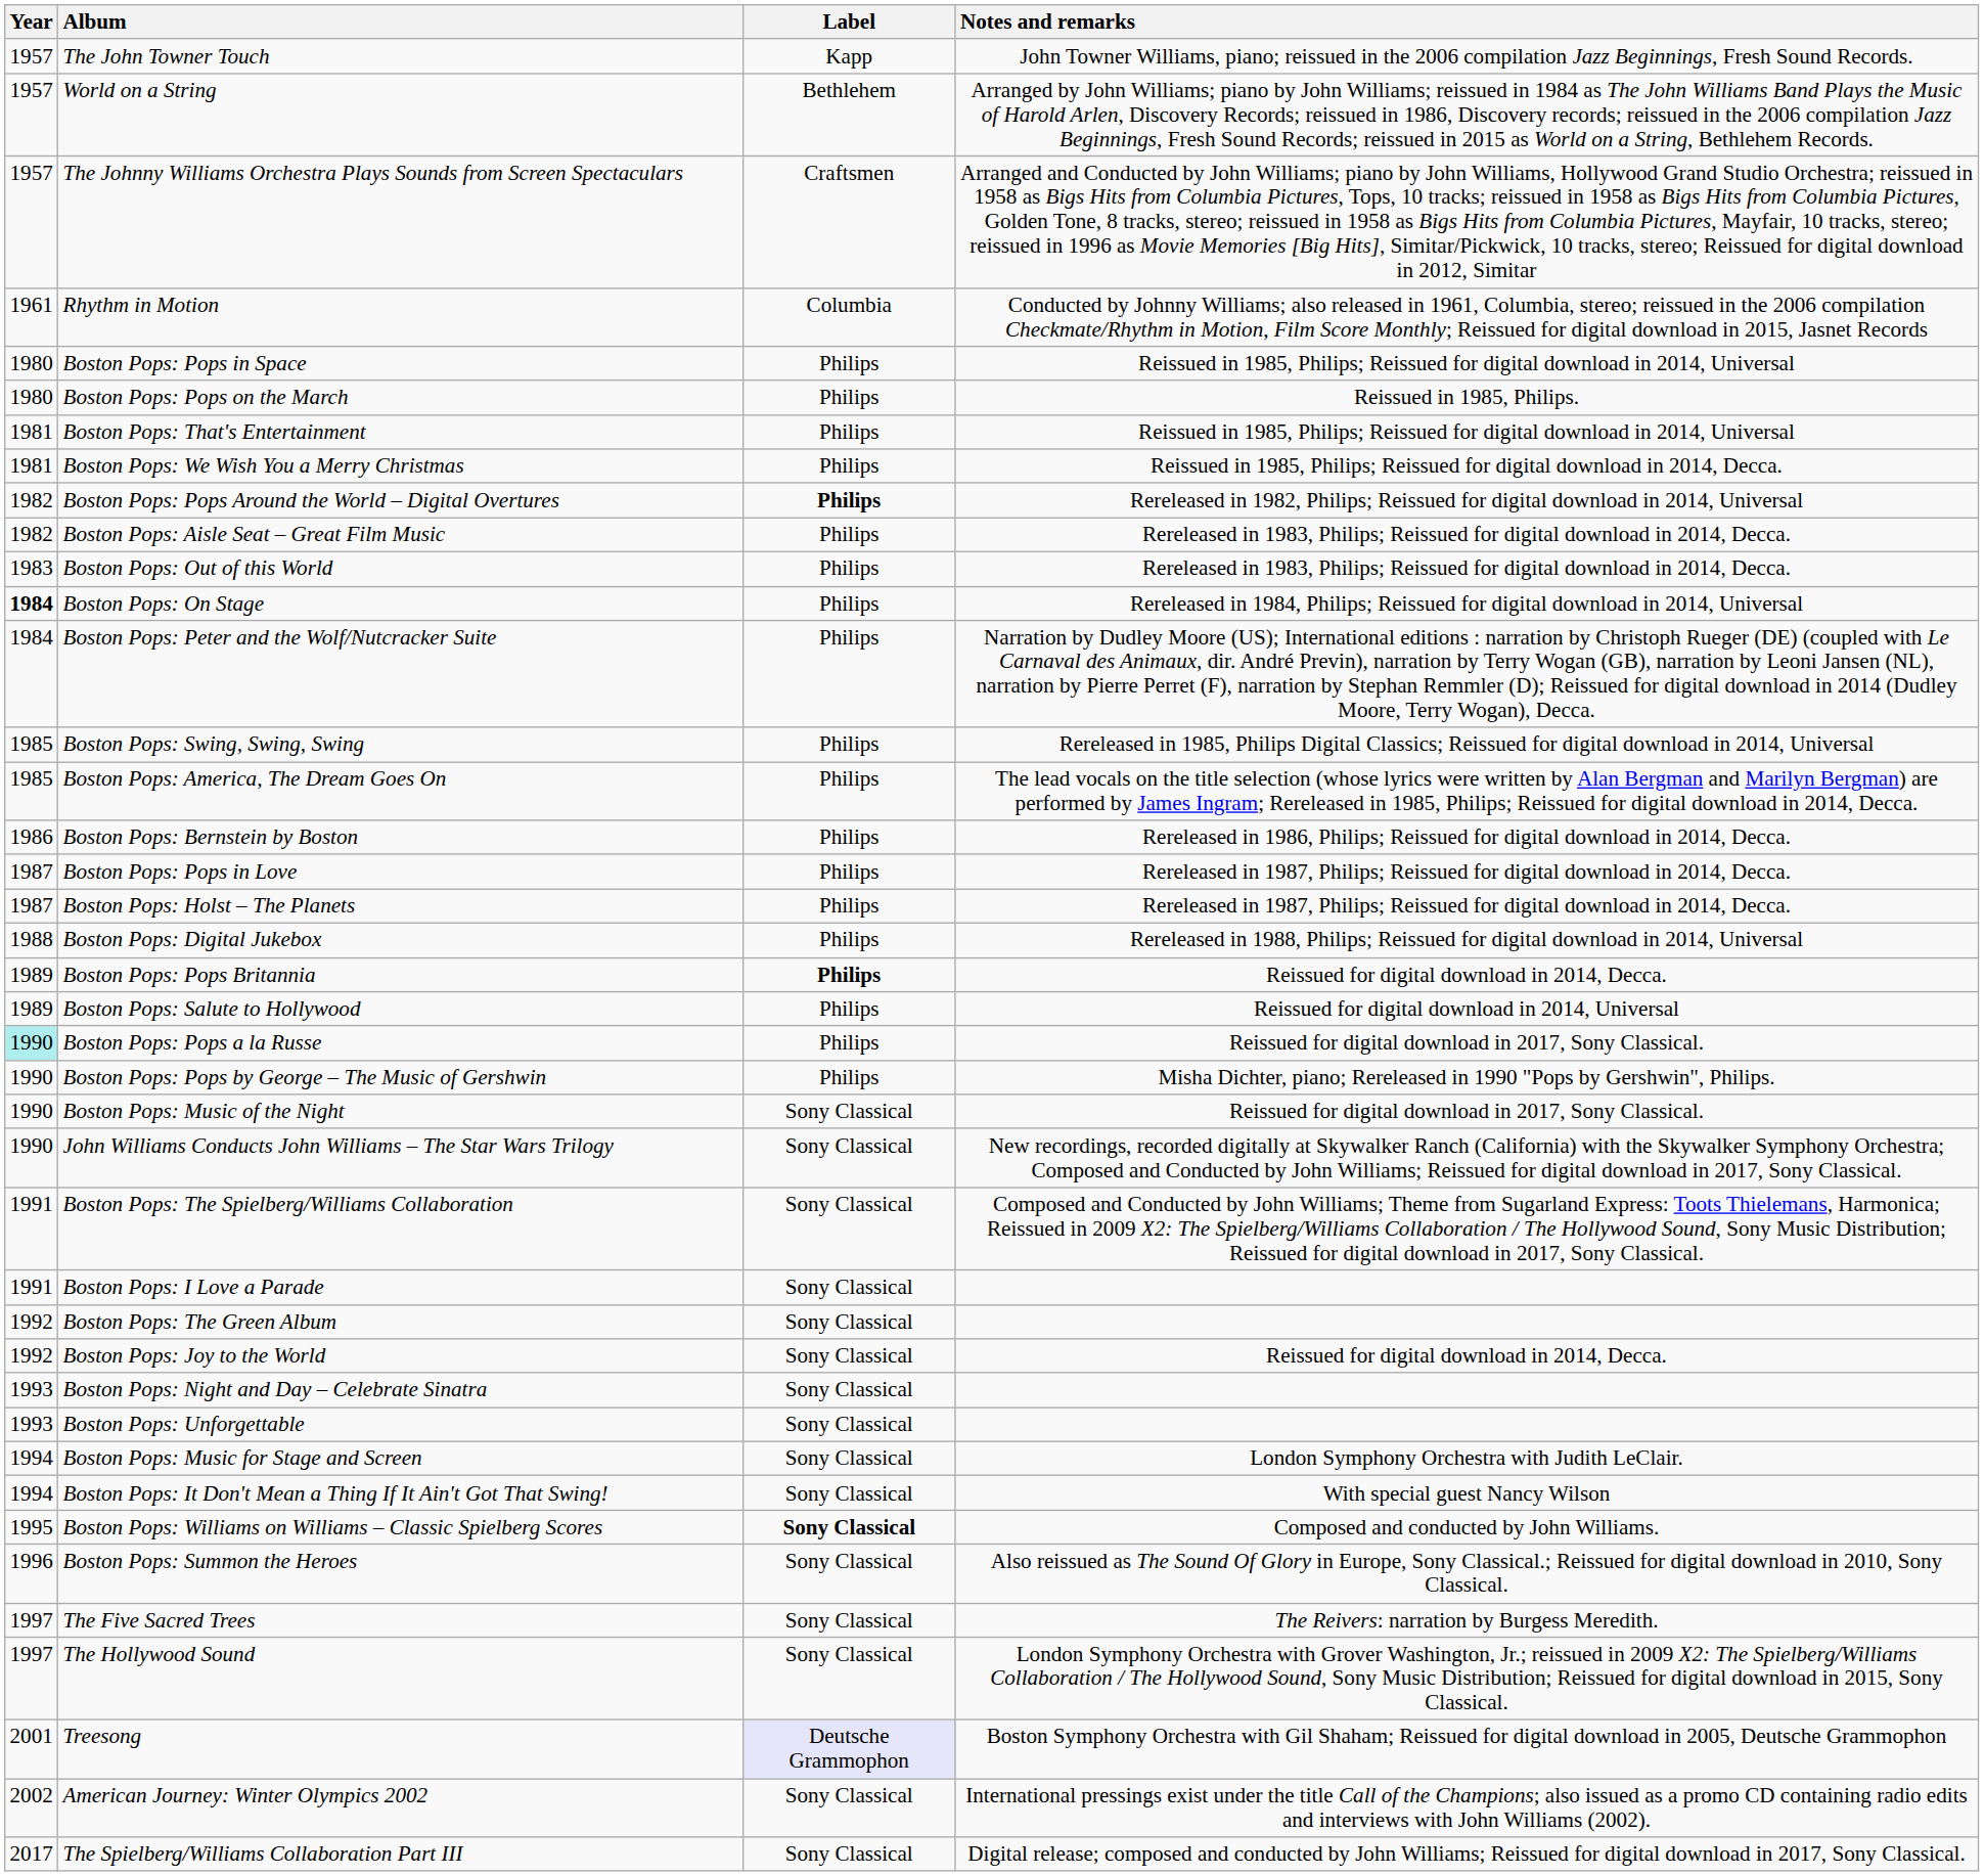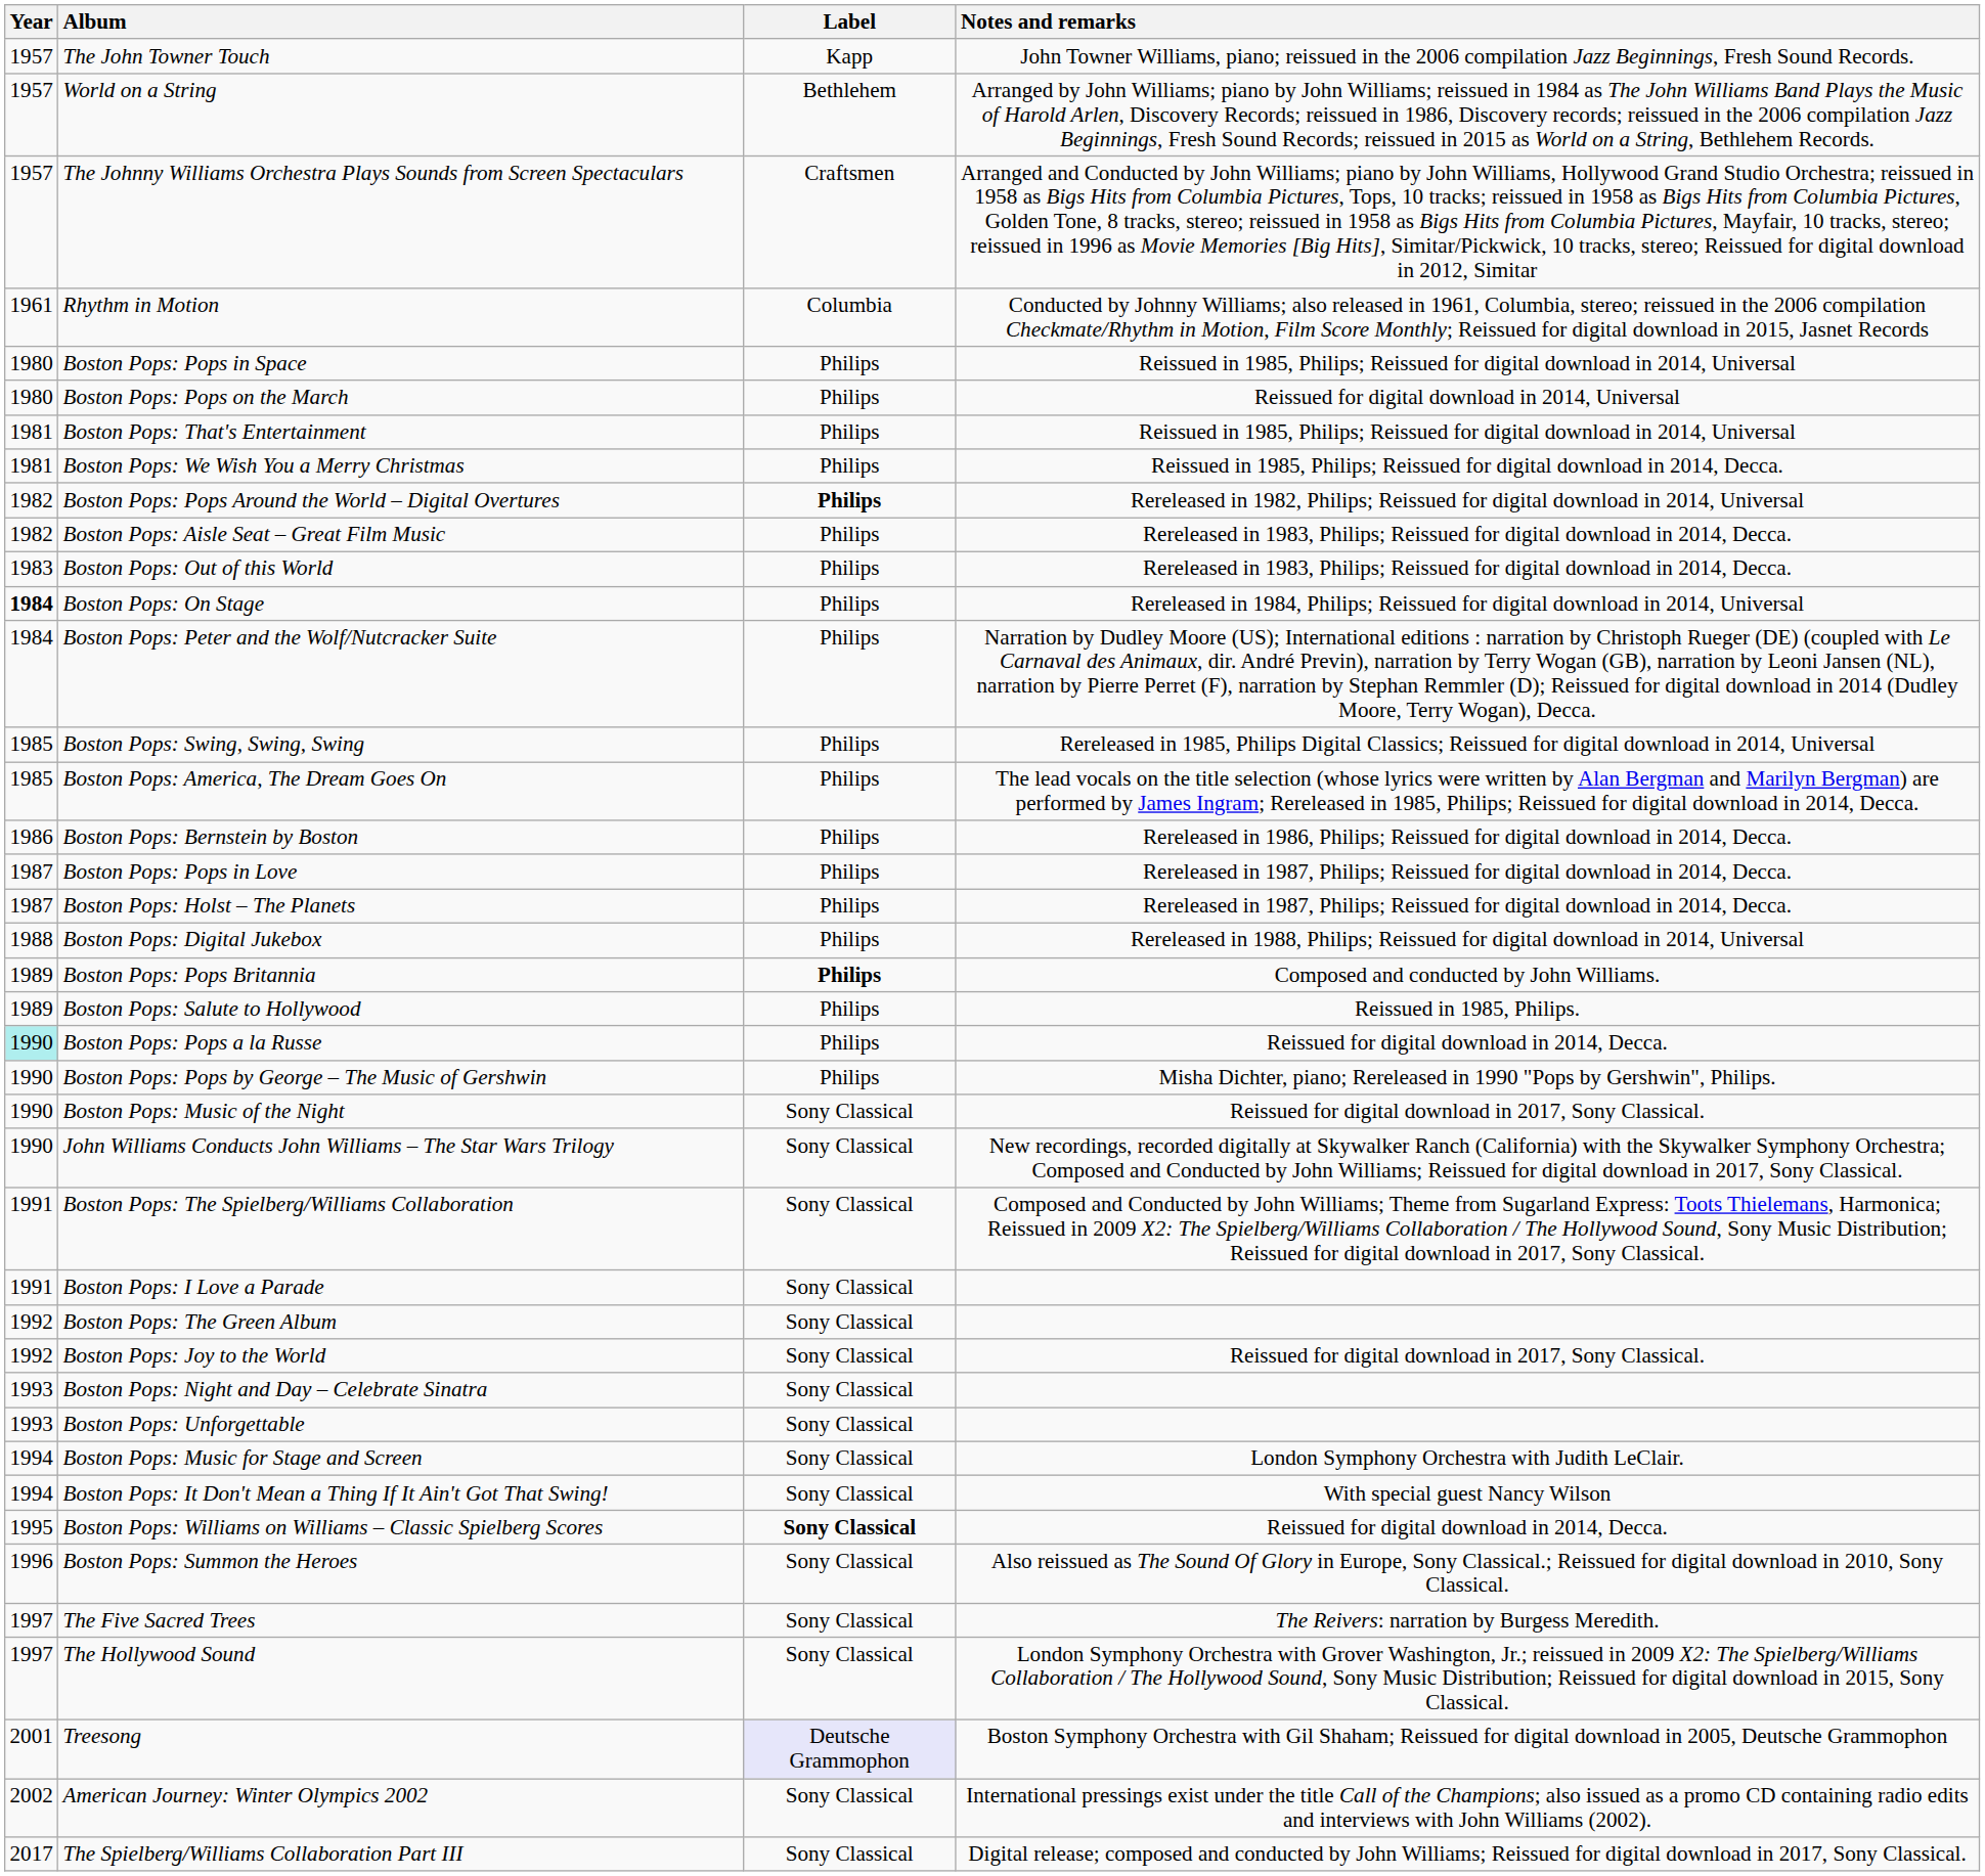Boston Pops: Pops on the March | Notes and remarks: Reissued in 1985, Philips. -> Reissued for digital download in 2014, Universal
Boston Pops: Pops Britannia | Notes and remarks: Reissued for digital download in 2014, Decca. -> Composed and conducted by John Williams.
Boston Pops: Salute to Hollywood | Notes and remarks: Reissued for digital download in 2014, Universal -> Reissued in 1985, Philips.
Boston Pops: Pops a la Russe | Notes and remarks: Reissued for digital download in 2017, Sony Classical. -> Reissued for digital download in 2014, Decca.
Boston Pops: Joy to the World | Notes and remarks: Reissued for digital download in 2014, Decca. -> Reissued for digital download in 2017, Sony Classical.
Boston Pops: Williams on Williams – Classic Spielberg Scores | Notes and remarks: Composed and conducted by John Williams. -> Reissued for digital download in 2014, Decca.
